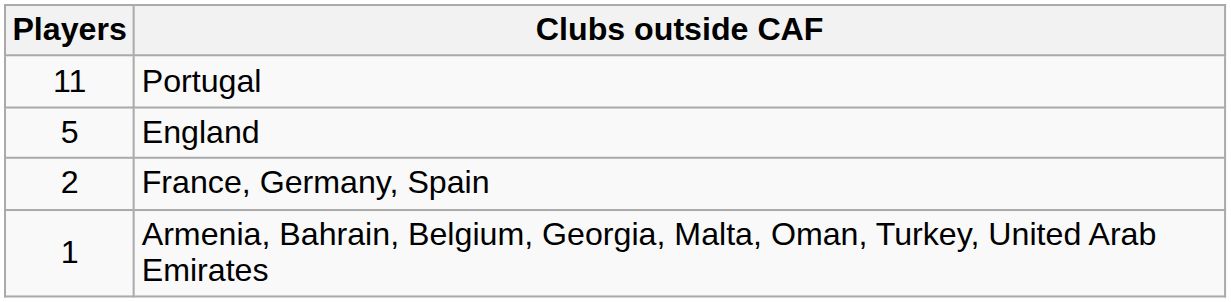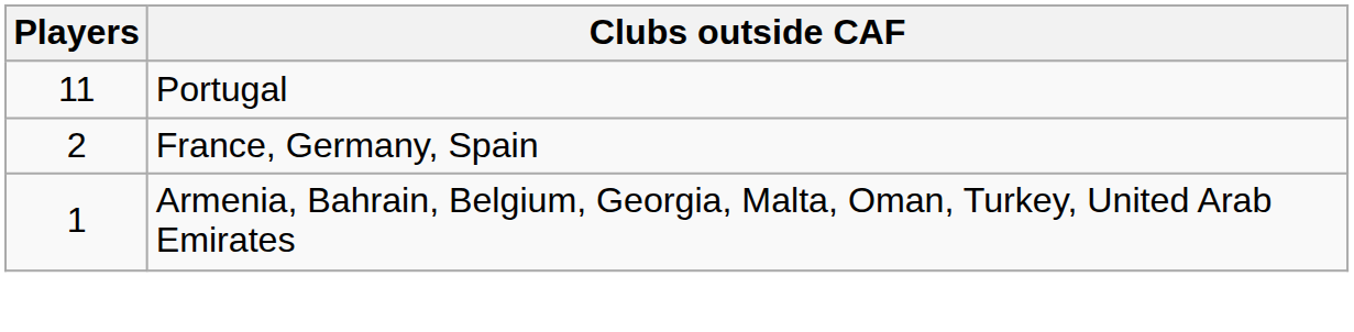- row: 5 | England
